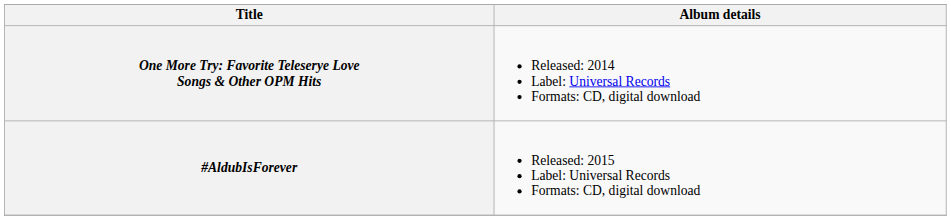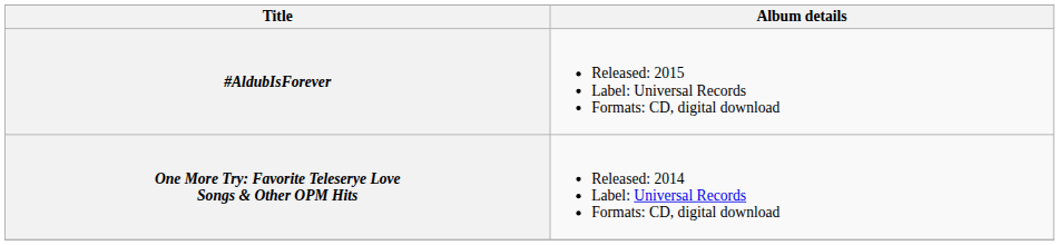rows swapped: One More Try: Favorite Teleserye Love Songs & Other OPM Hits <-> #AldubIsForever
